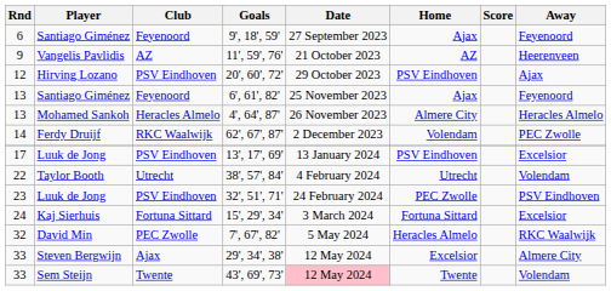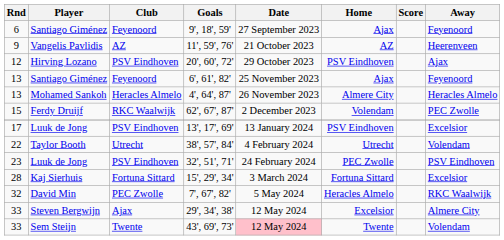62', 67', 87' | Rnd: 14 -> 15
15', 29', 34' | Rnd: 24 -> 28
